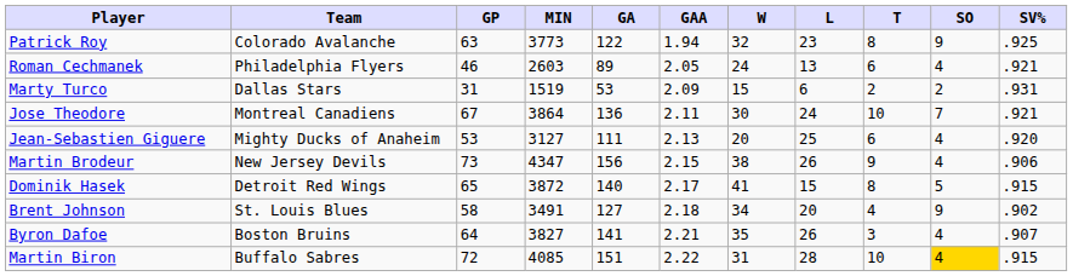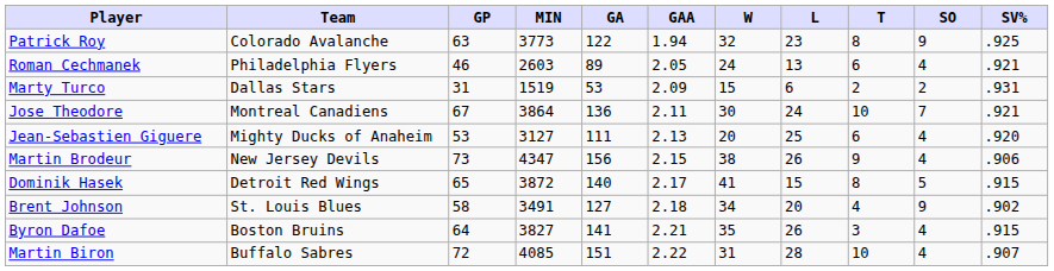Byron Dafoe | SV%: .907 -> .915
Martin Biron | SO: gold background -> no background
Martin Biron | SV%: .915 -> .907
